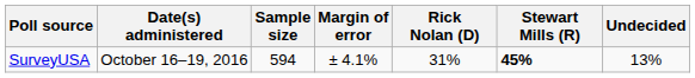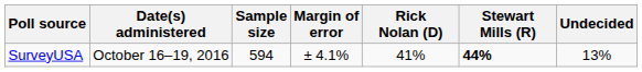SurveyUSA | Rick Nolan (D): 31% -> 41%
SurveyUSA | Stewart Mills (R): 45% -> 44%
